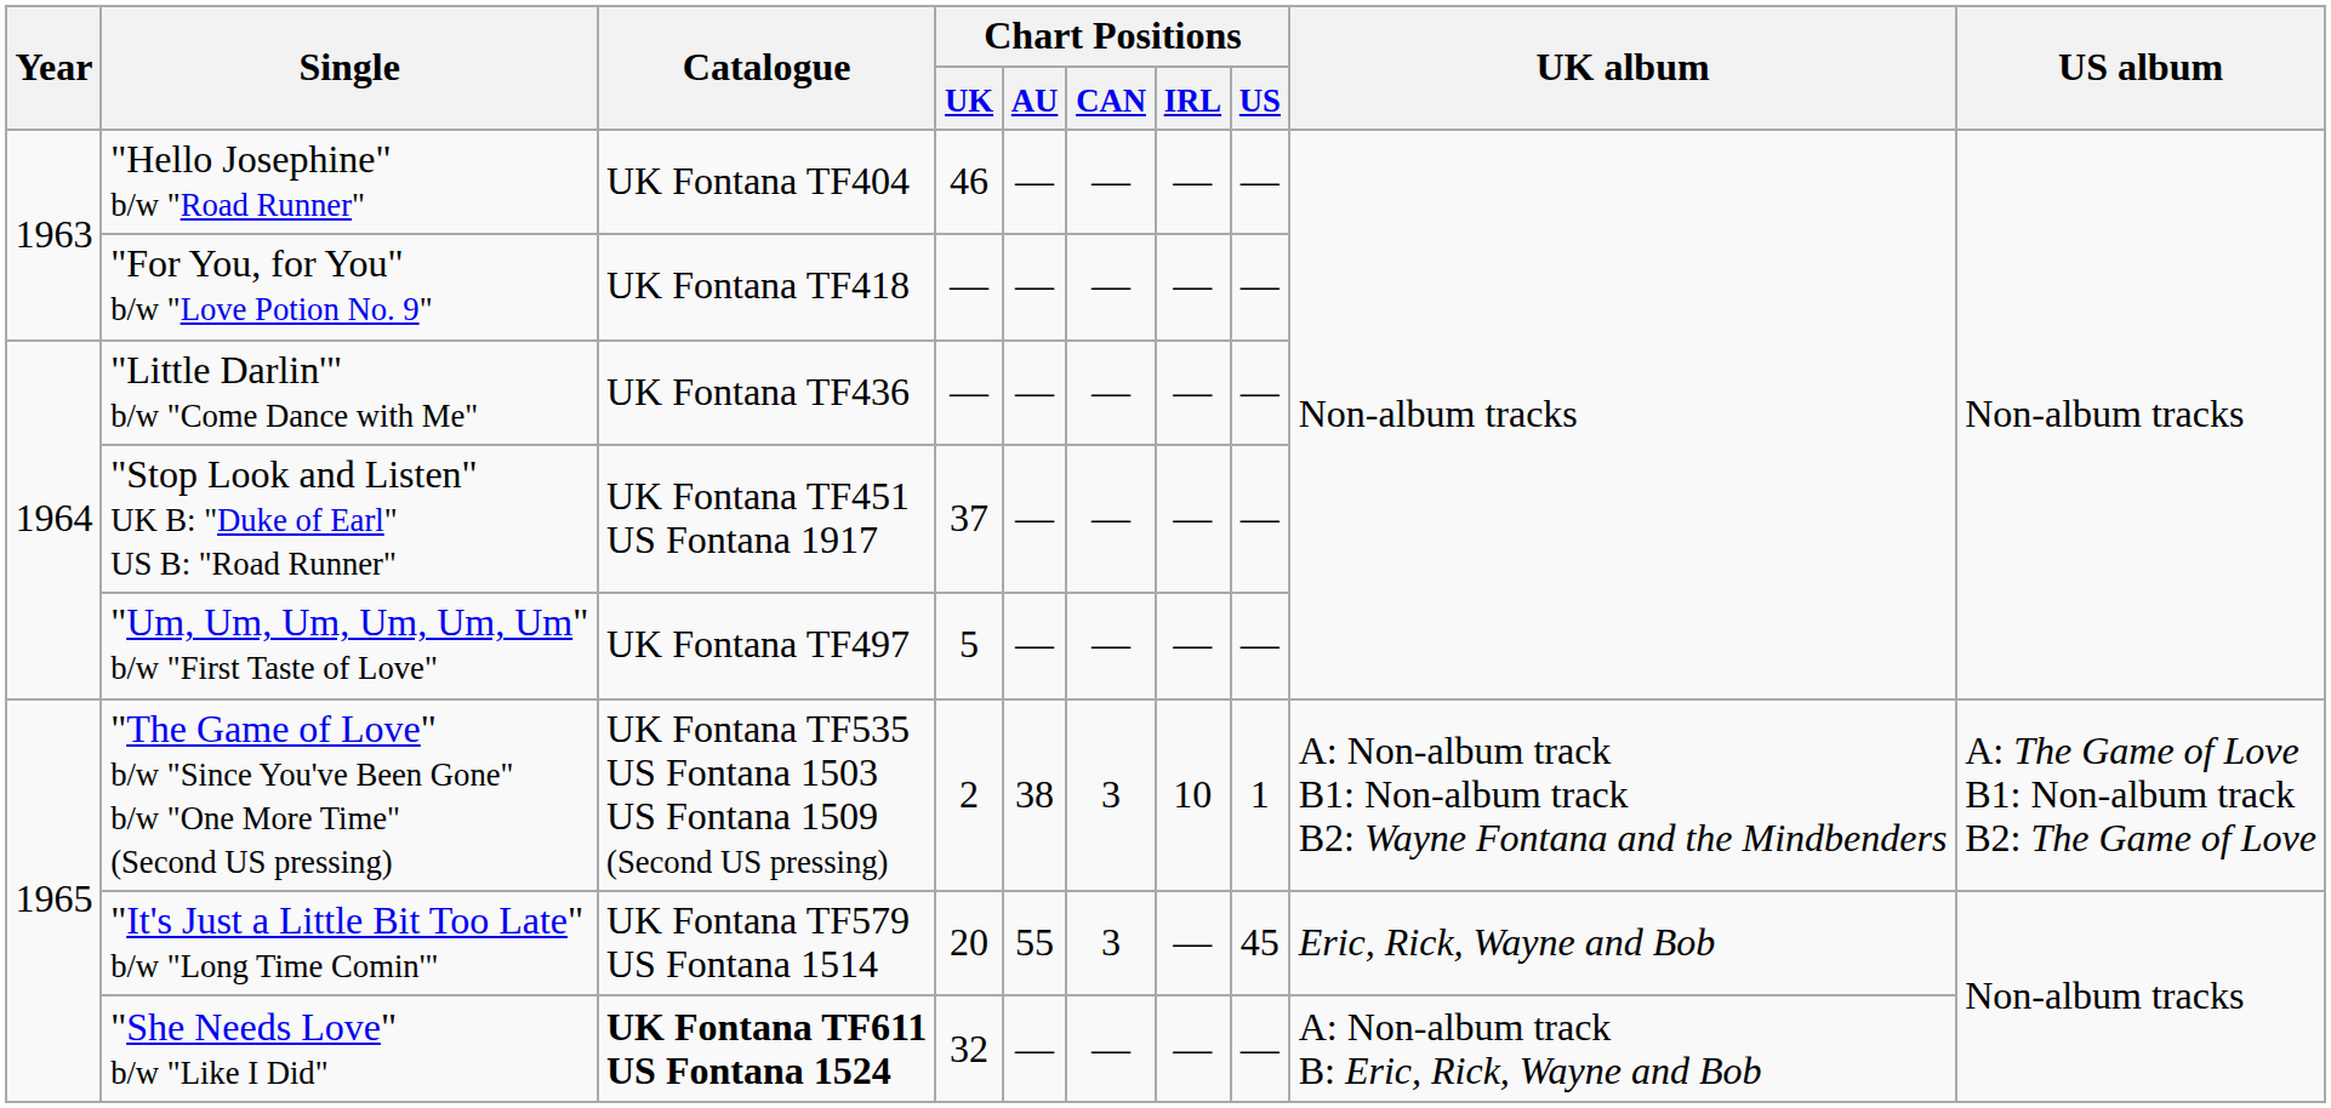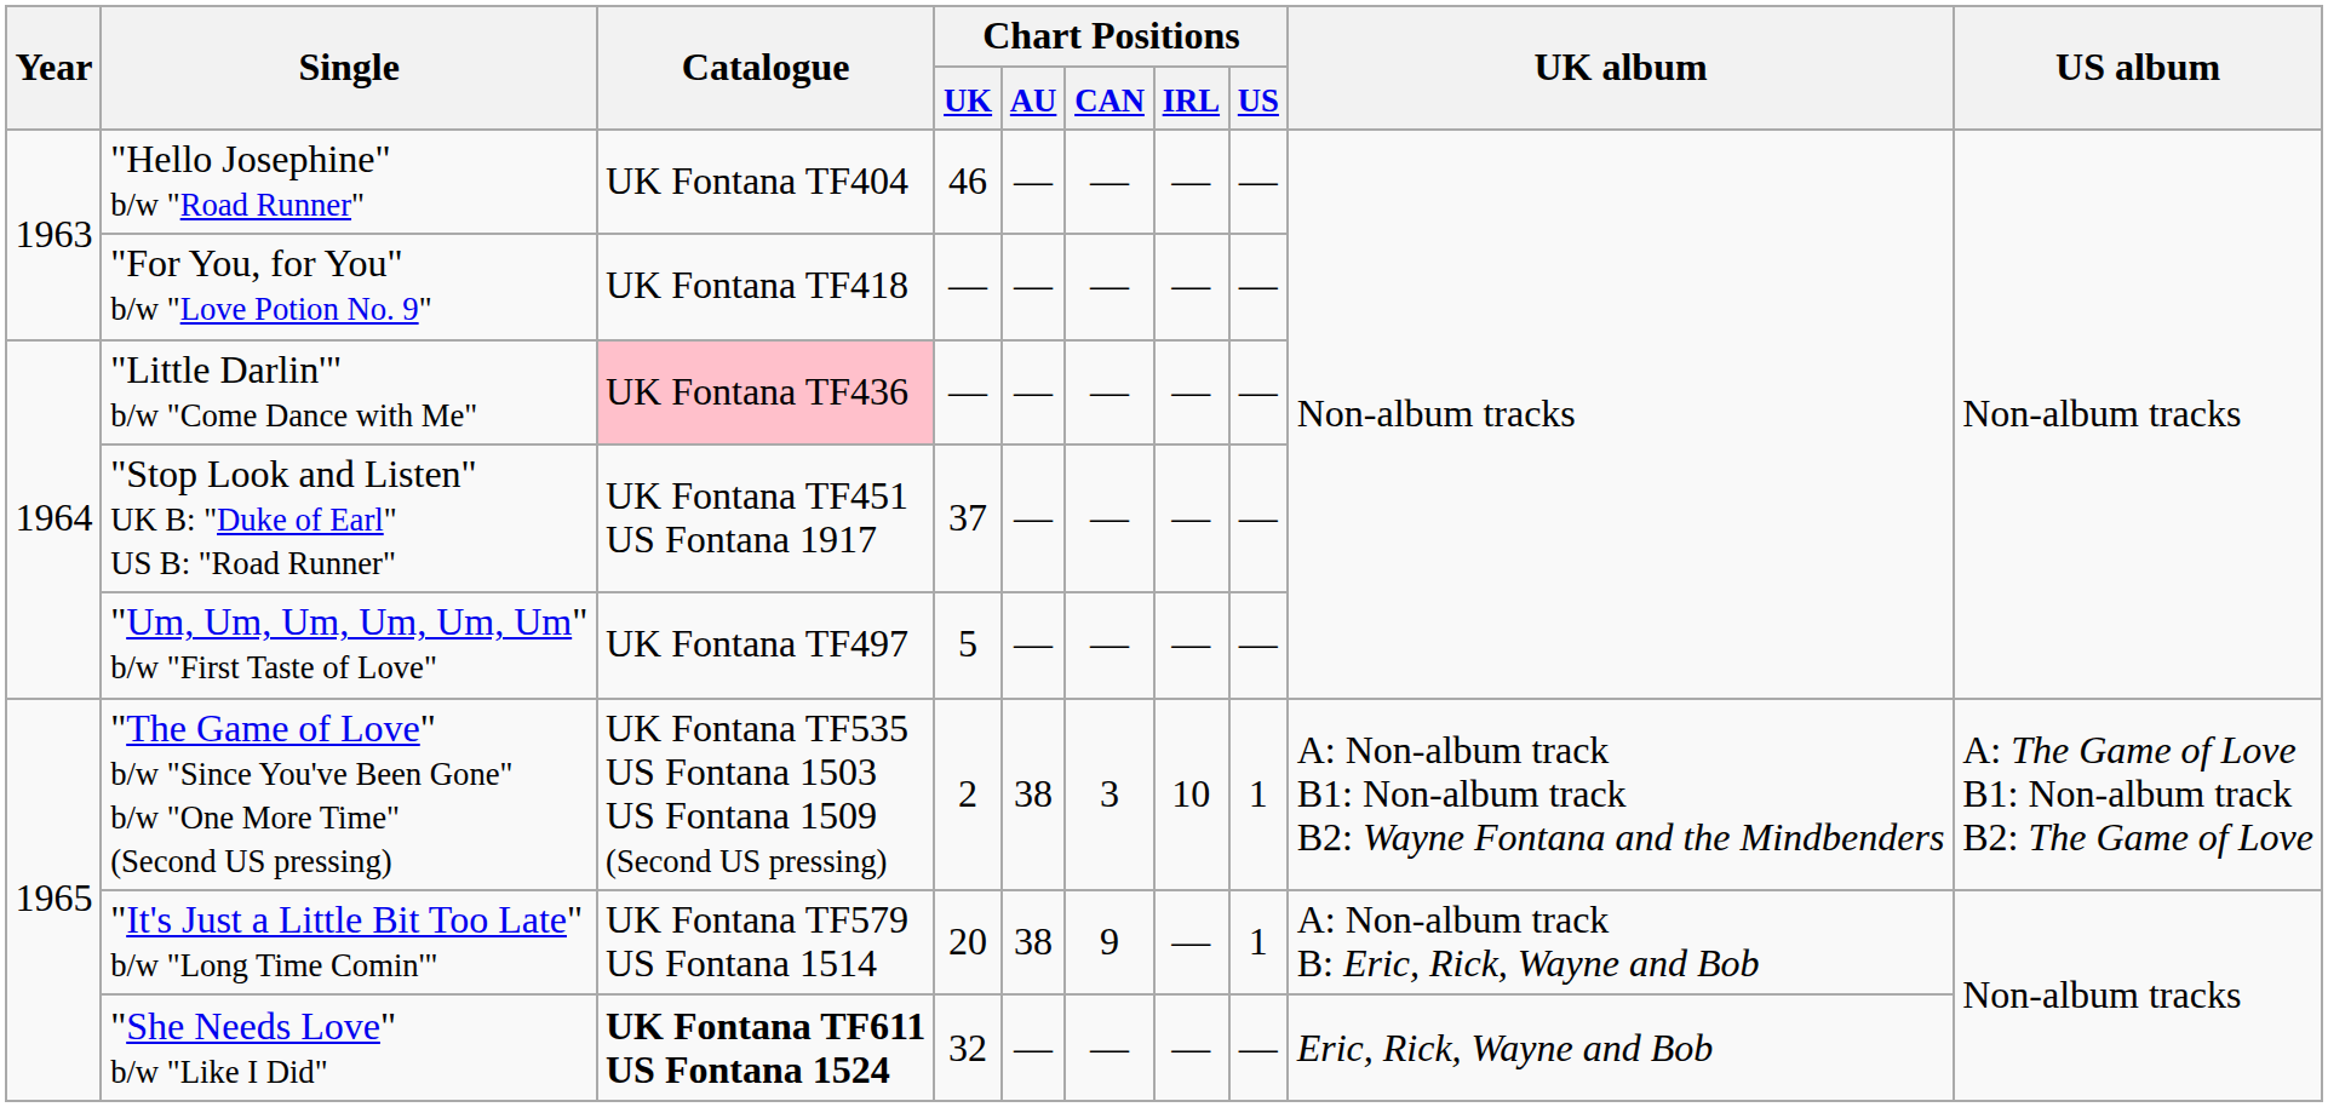"Little Darlin'" b/w "Come Dance with Me" | Catalogue: no background -> pink background
"It's Just a Little Bit Too Late" b/w "Long Time Comin'" | Chart Positions / AU: 55 -> 38
"It's Just a Little Bit Too Late" b/w "Long Time Comin'" | Chart Positions / CAN: 3 -> 9
"It's Just a Little Bit Too Late" b/w "Long Time Comin'" | Chart Positions / US: 45 -> 1
"It's Just a Little Bit Too Late" b/w "Long Time Comin'" | UK album: Eric, Rick, Wayne and Bob -> A: Non-album track B: Eric, Rick, Wayne and Bob
"She Needs Love" b/w "Like I Did" | UK album: A: Non-album track B: Eric, Rick, Wayne and Bob -> Eric, Rick, Wayne and Bob
